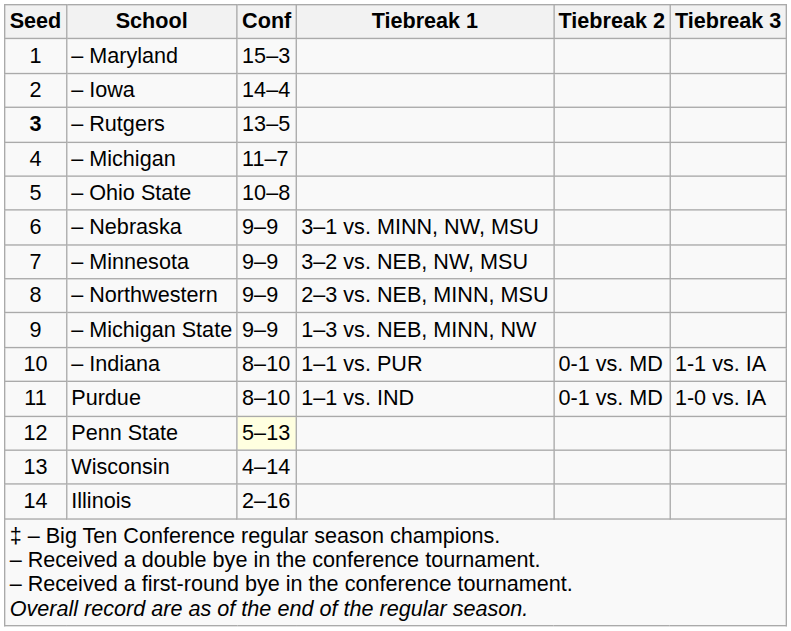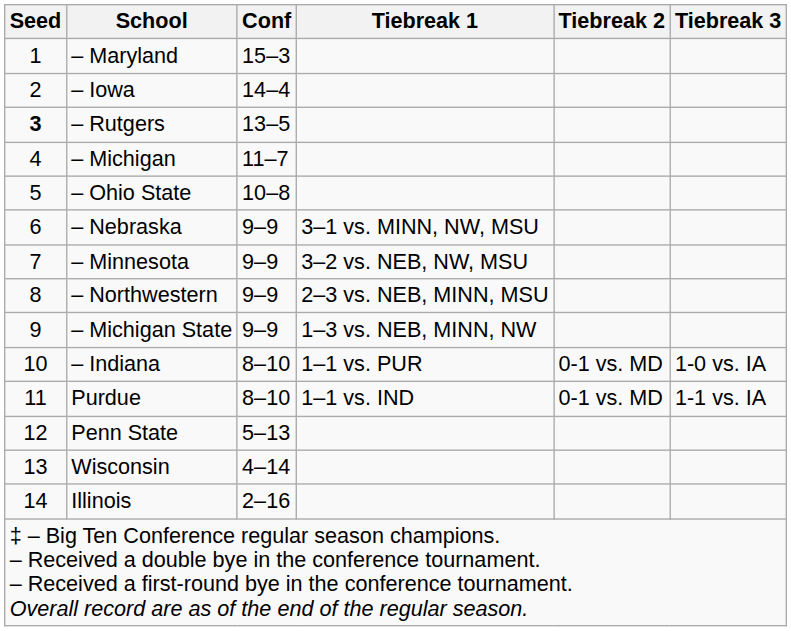– Indiana | Tiebreak 3: 1-1 vs. IA -> 1-0 vs. IA
Purdue | Tiebreak 3: 1-0 vs. IA -> 1-1 vs. IA
Penn State | Conf: lightyellow background -> no background
